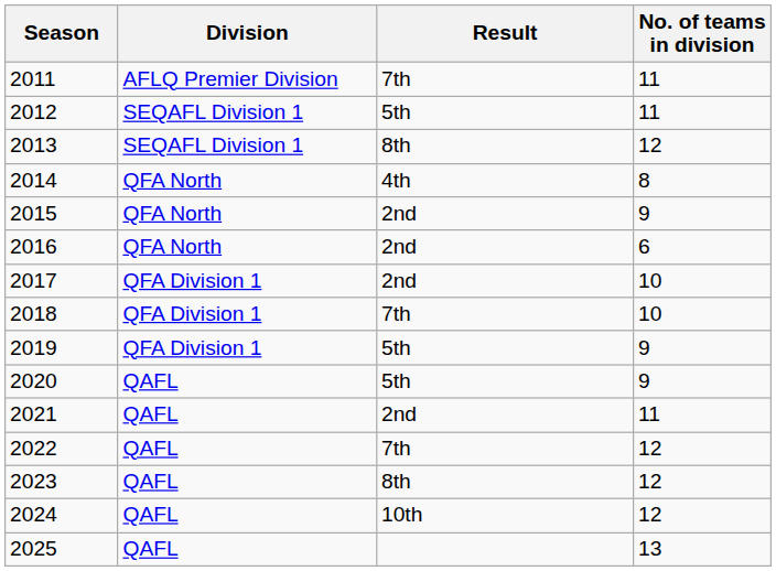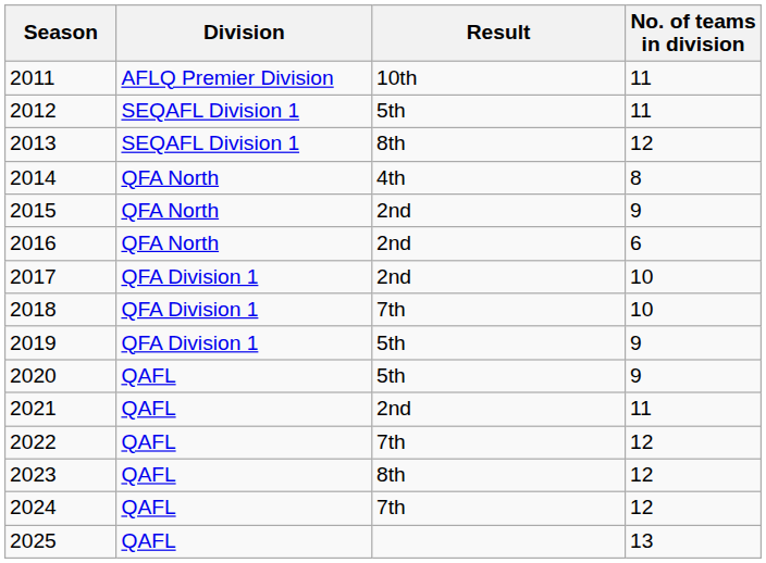2011 | Result: 7th -> 10th
2024 | Result: 10th -> 7th
